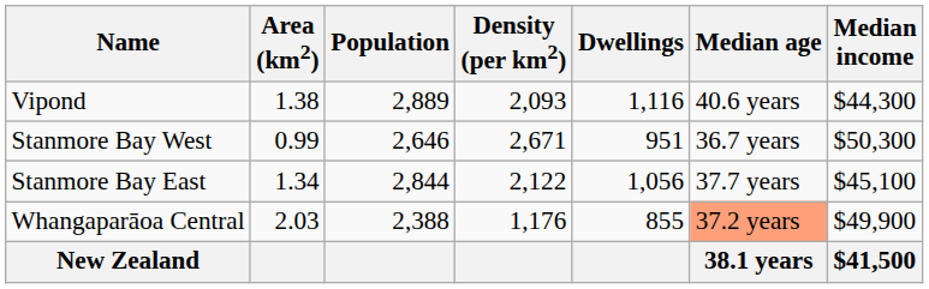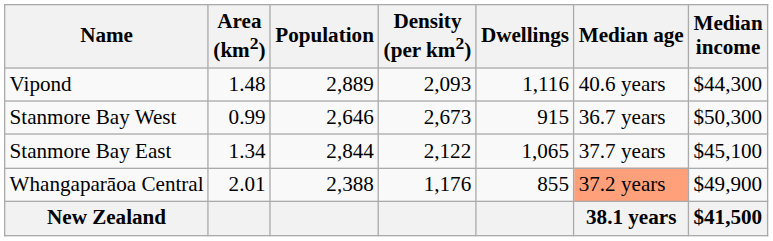Vipond | Area (km2): 1.38 -> 1.48
Stanmore Bay West | Density (per km2): 2,671 -> 2,673
Stanmore Bay West | Dwellings: 951 -> 915
Stanmore Bay East | Dwellings: 1,056 -> 1,065
Whangaparāoa Central | Area (km2): 2.03 -> 2.01
